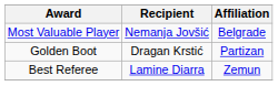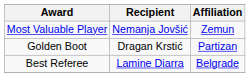Most Valuable Player | Affiliation: Belgrade -> Zemun
Best Referee | Affiliation: Zemun -> Belgrade
